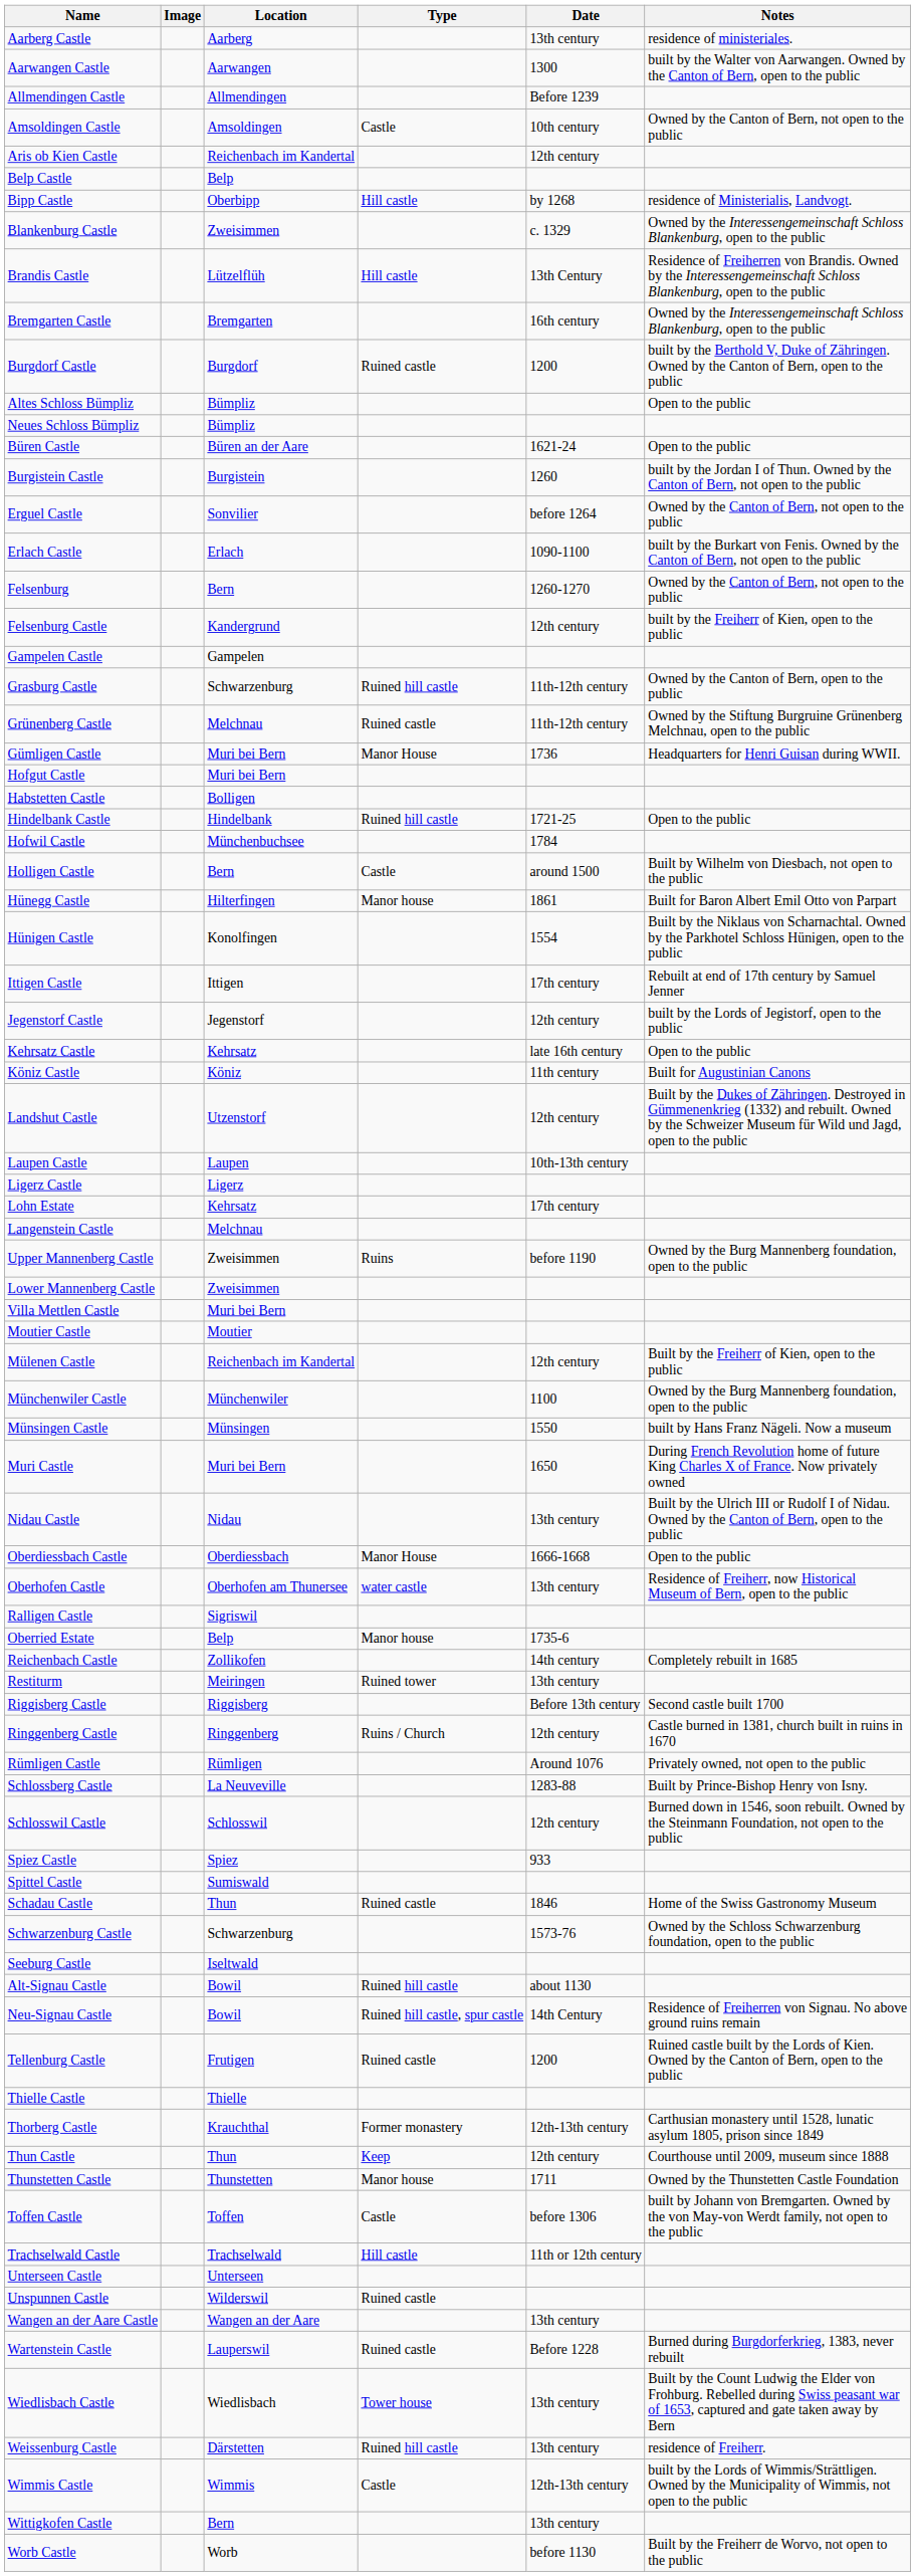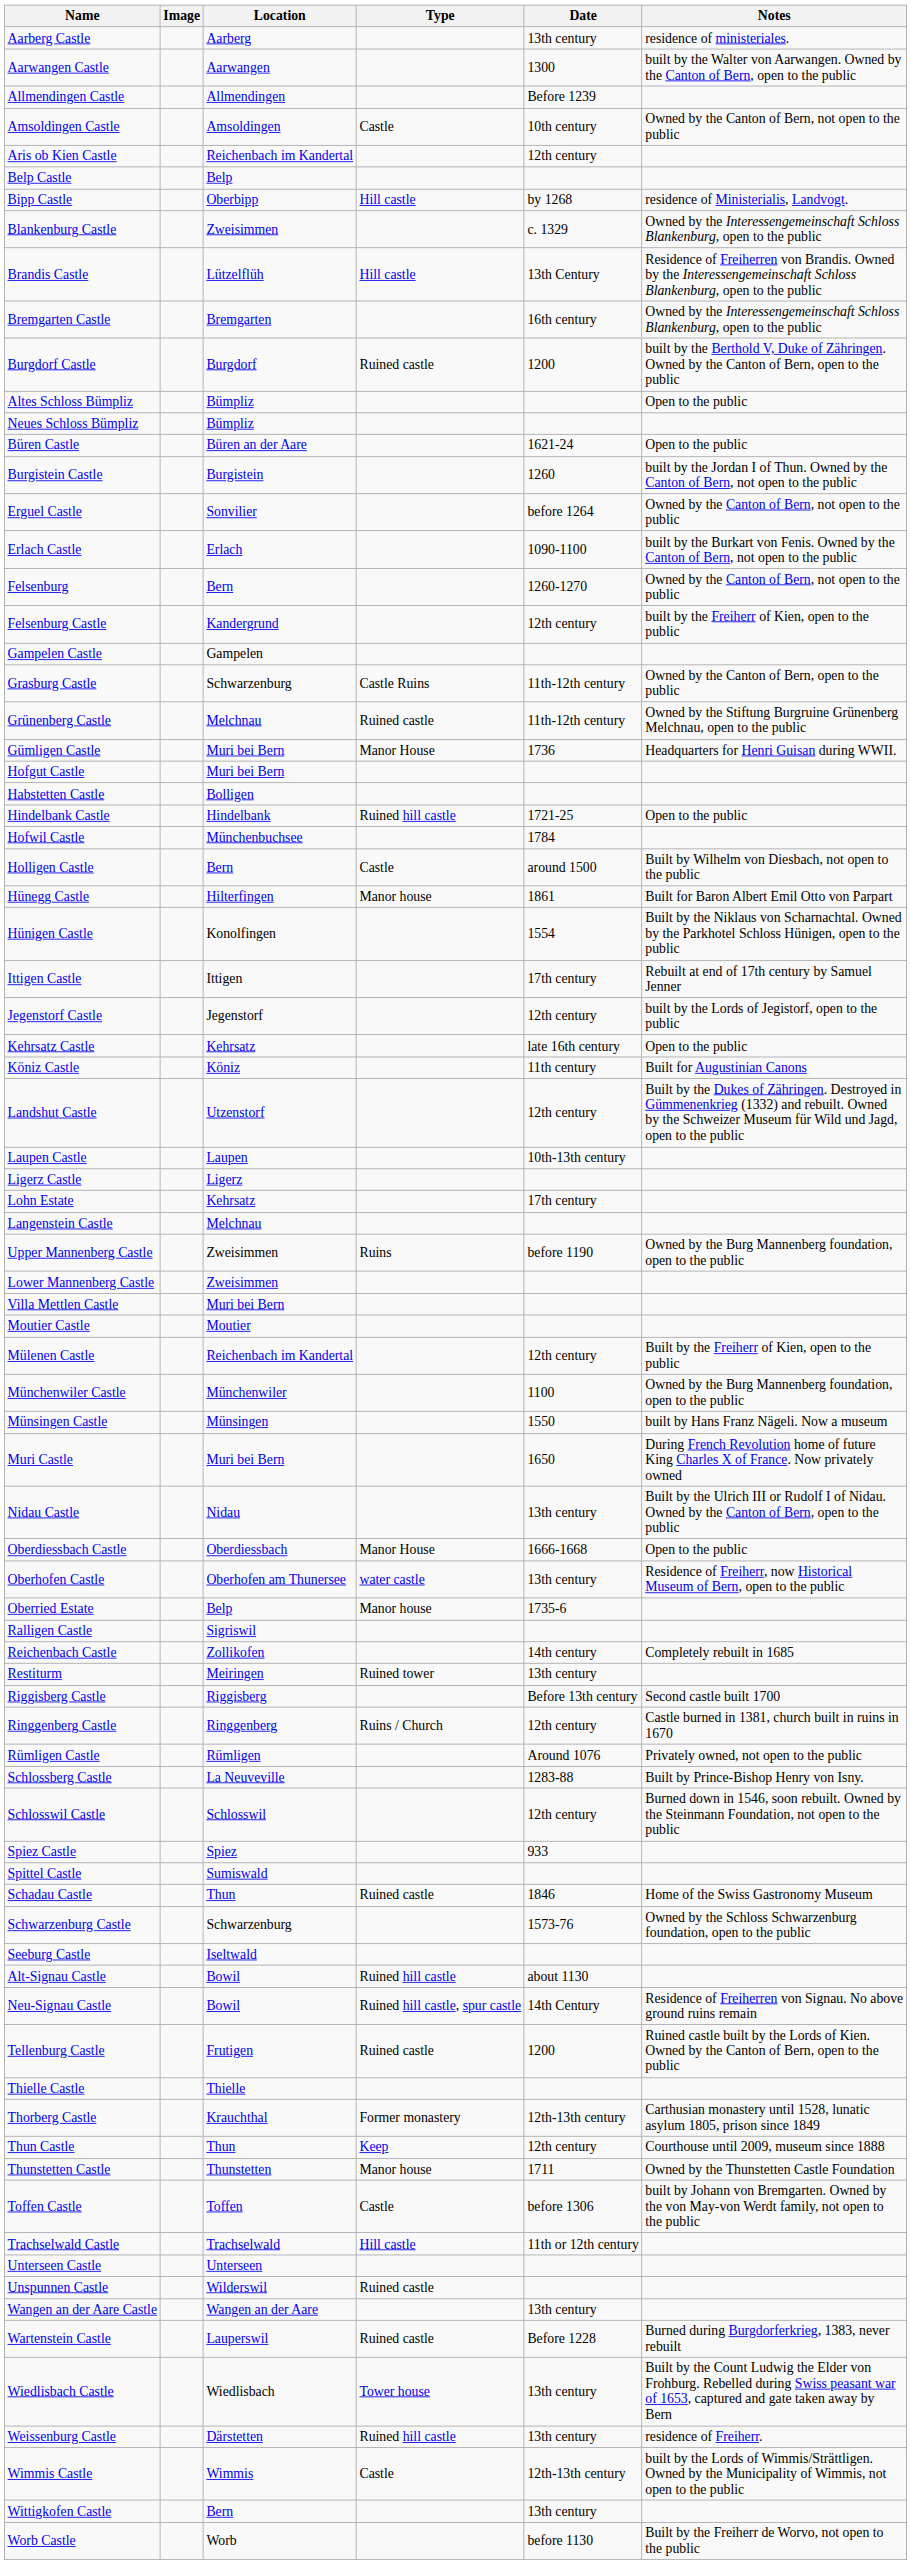Grasburg Castle | Type: Ruined hill castle -> Castle Ruins
rows swapped: Oberried Estate <-> Ralligen Castle
